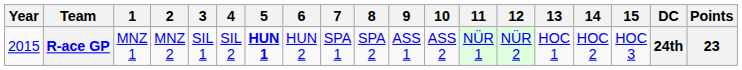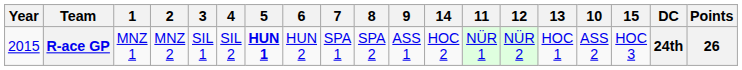columns swapped: 10 <-> 14
R-ace GP | Points: 23 -> 26
